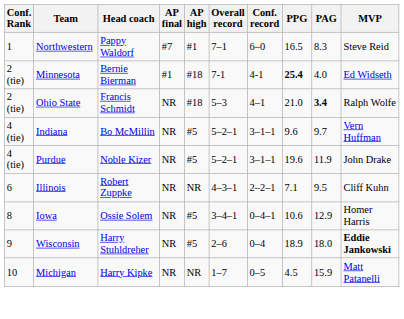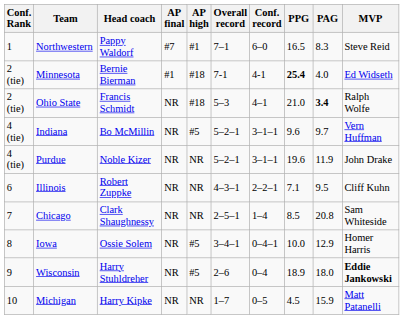Purdue | AP high: #5 -> NR
+ row: 7 | Chicago | Clark Shaughnessy | NR | NR | 2–5–1 | 1–4 | 8.5 | 20.8 | Sam Whiteside
Iowa | PPG: 10.6 -> 10.0
